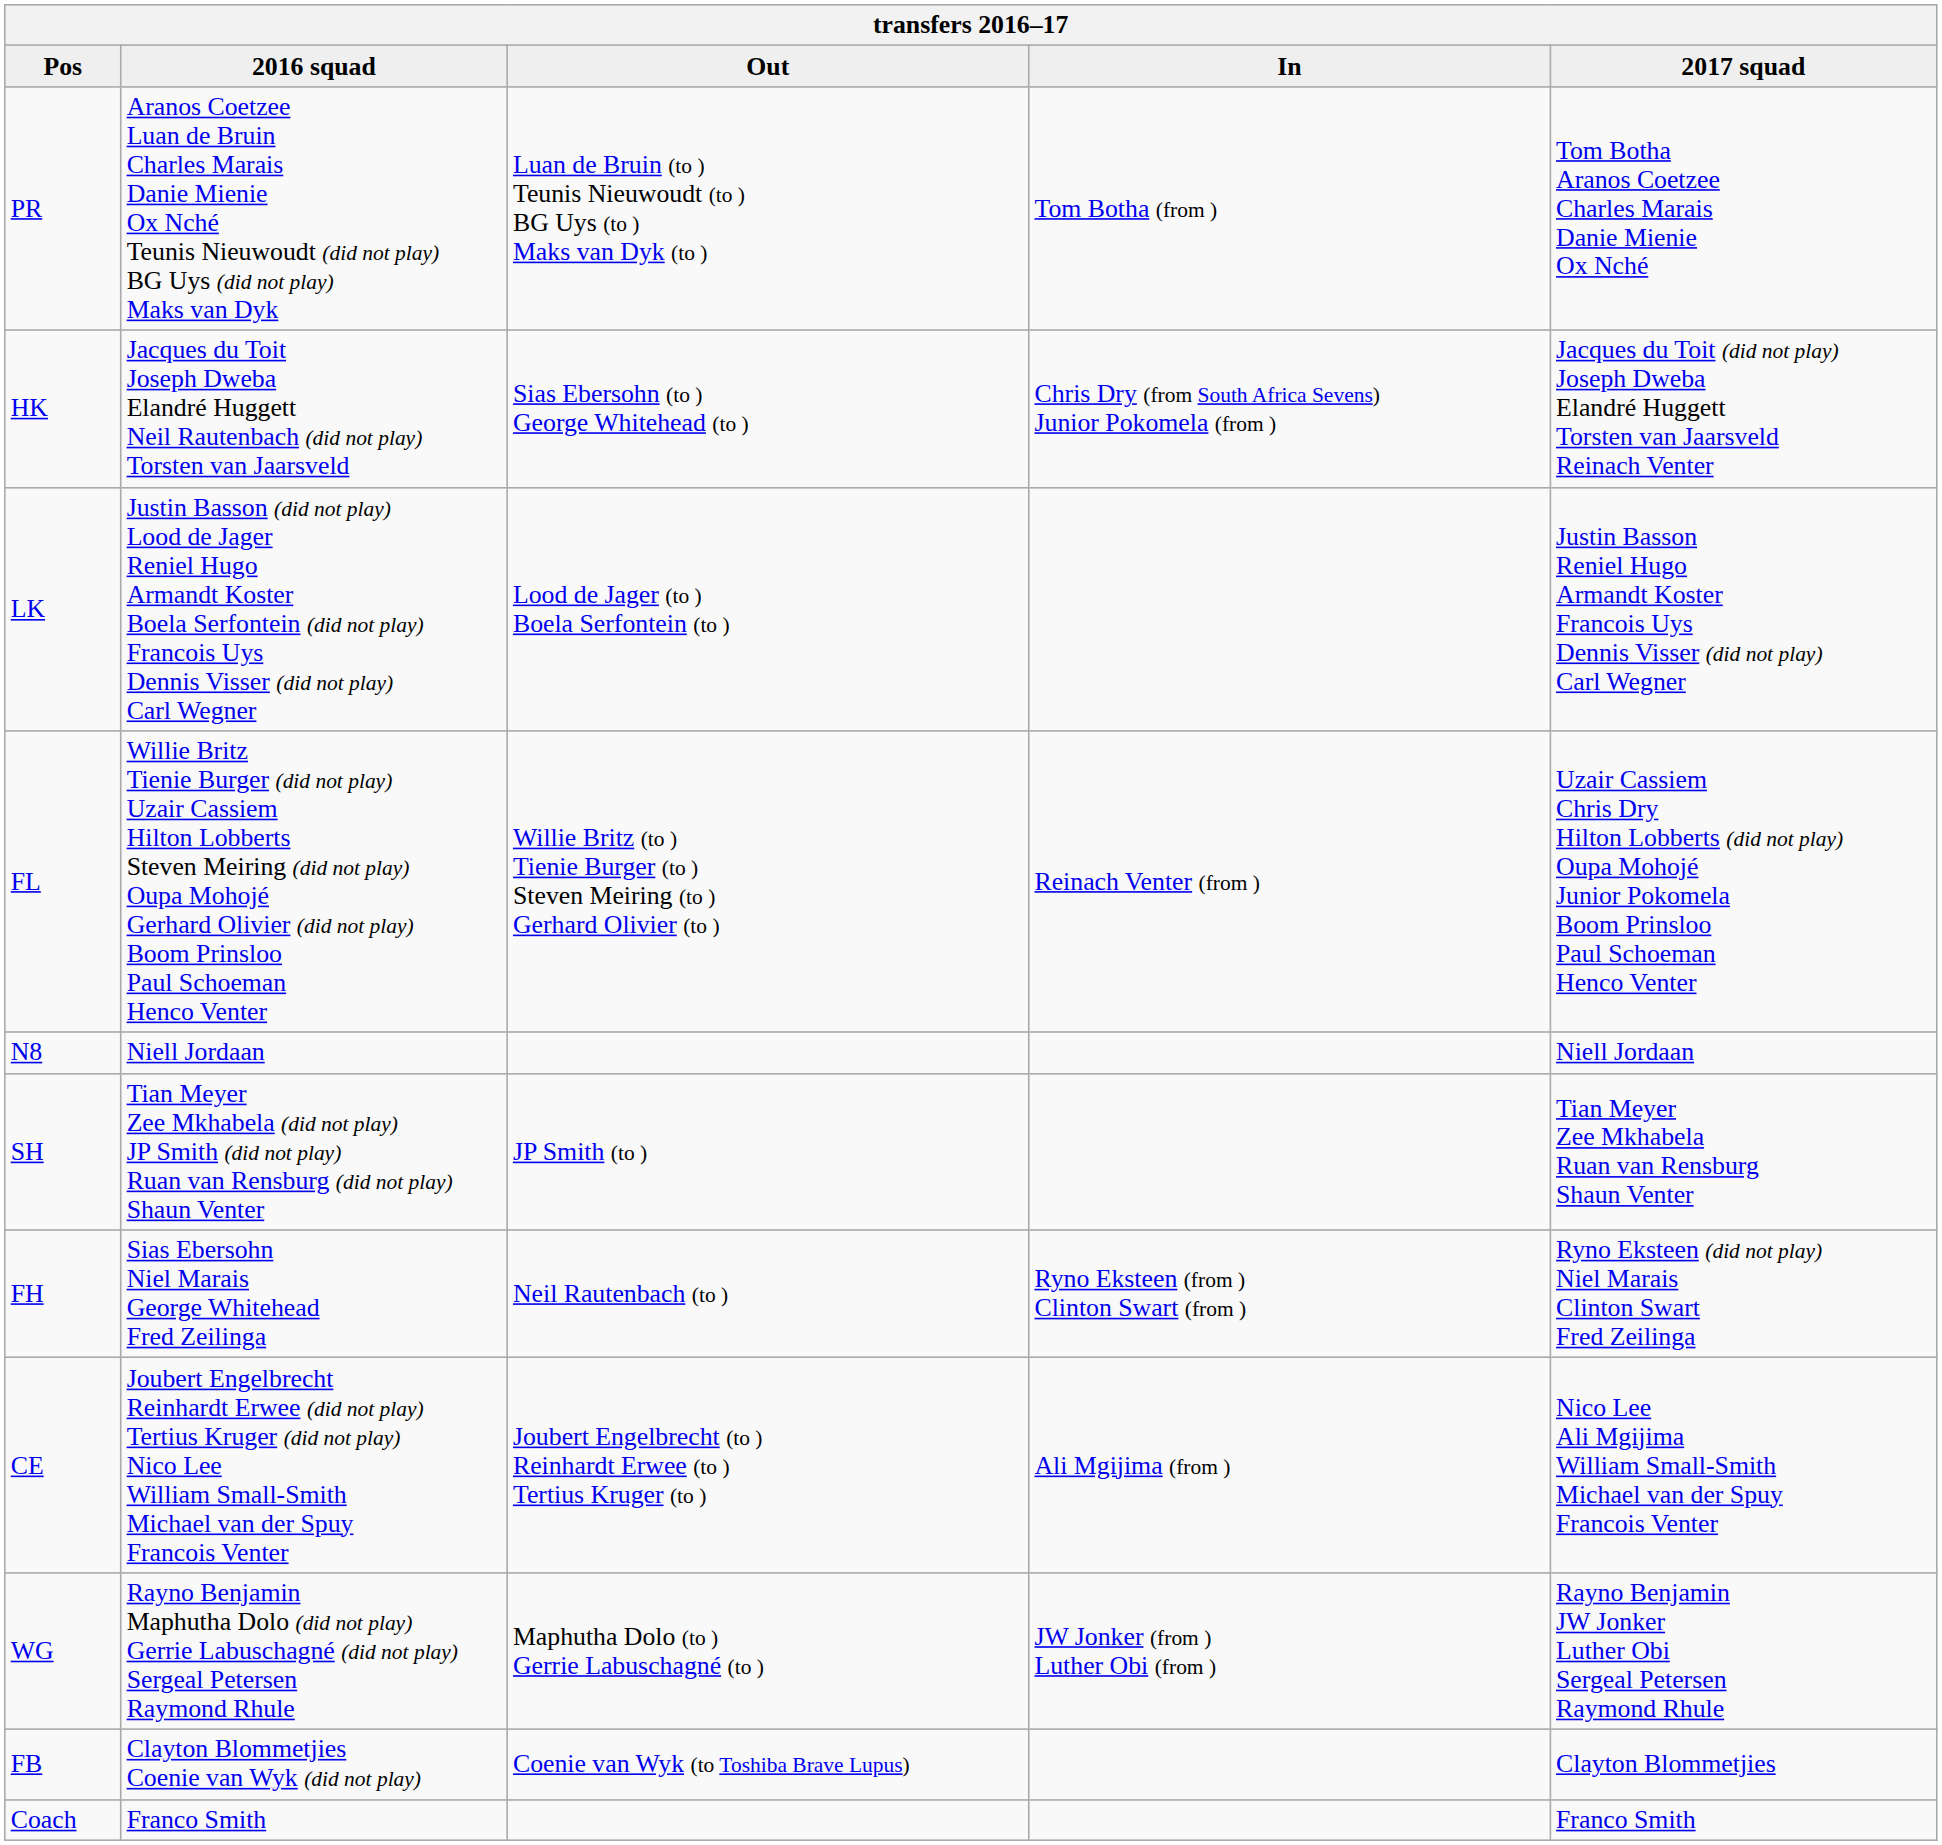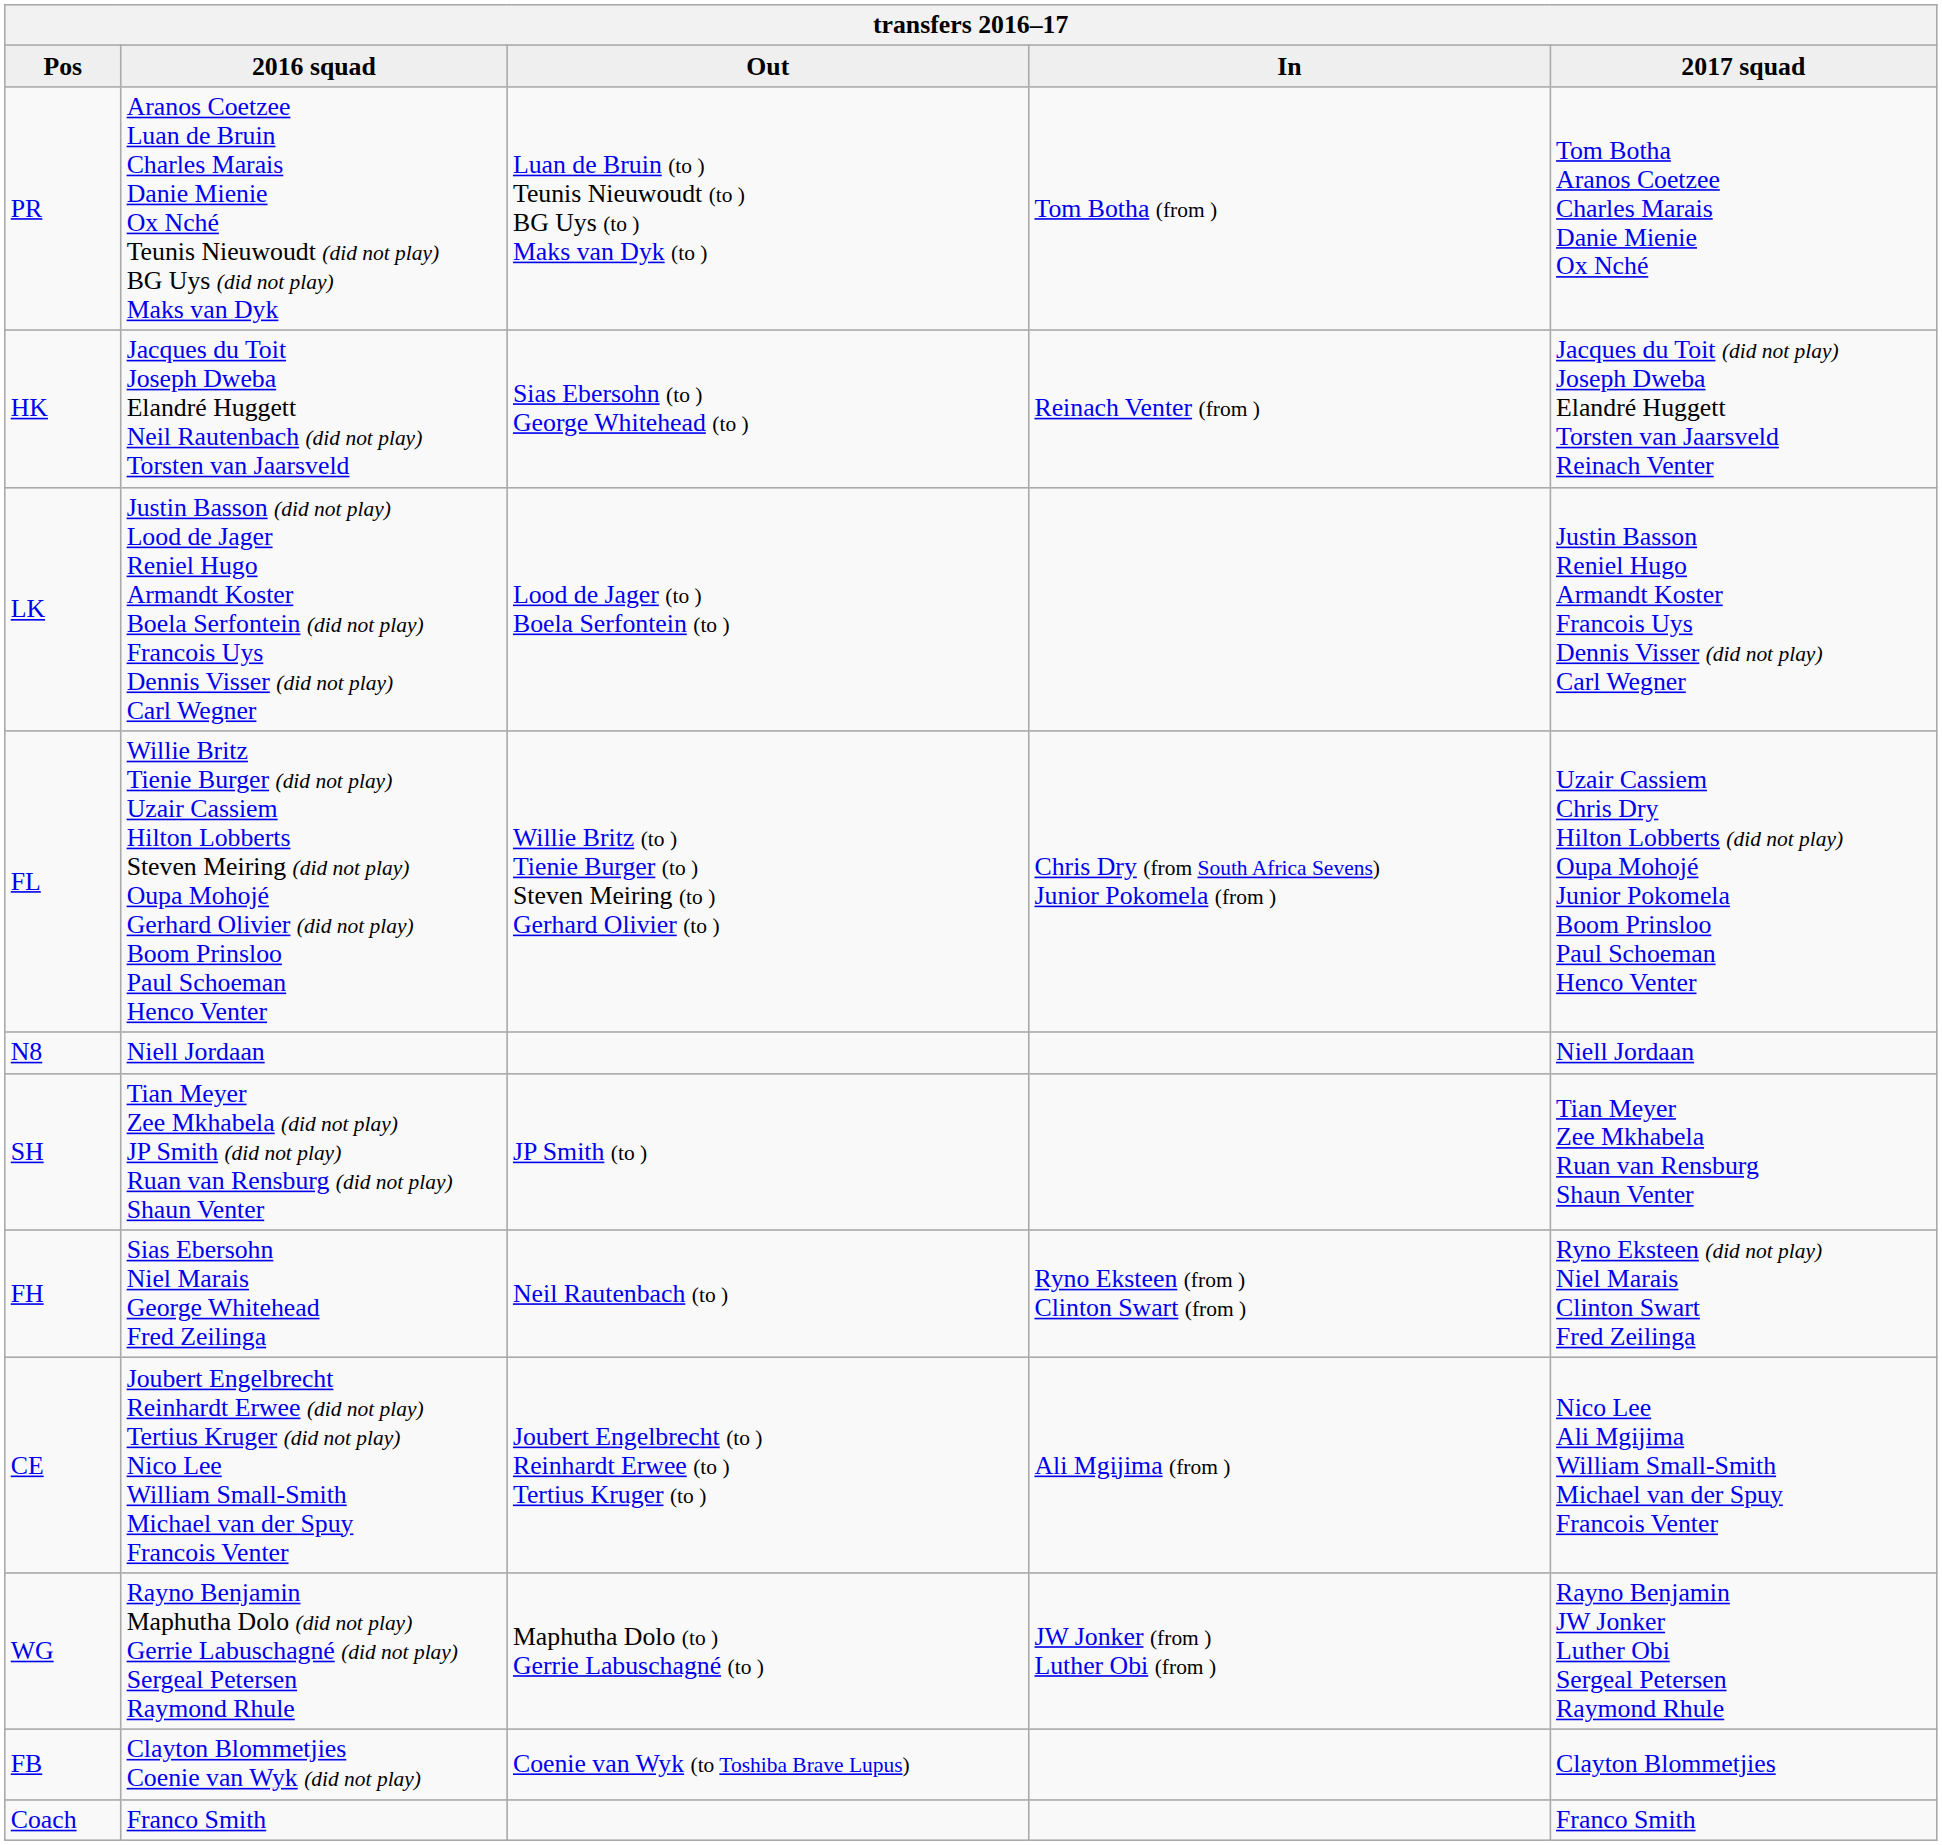HK | In: Chris Dry (from South Africa Sevens) Junior Pokomela (from ) -> Reinach Venter (from )
FL | In: Reinach Venter (from ) -> Chris Dry (from South Africa Sevens) Junior Pokomela (from )
